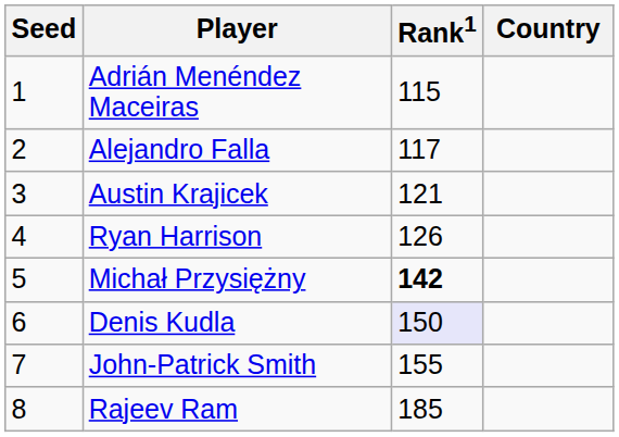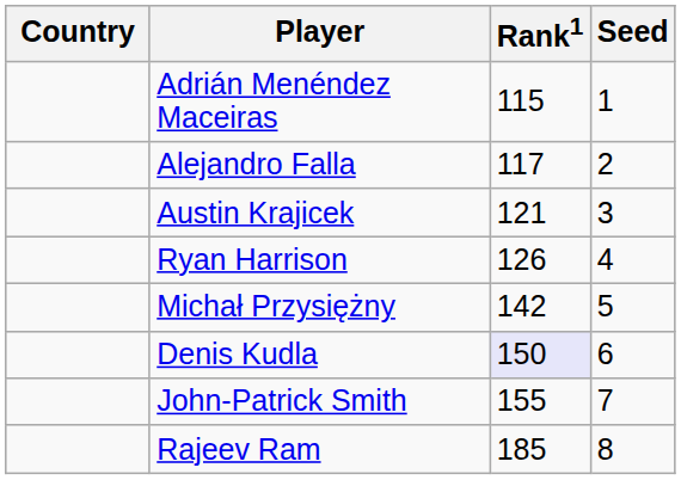columns swapped: Country <-> Seed
Michał Przysiężny | Rank1: bold -> normal
